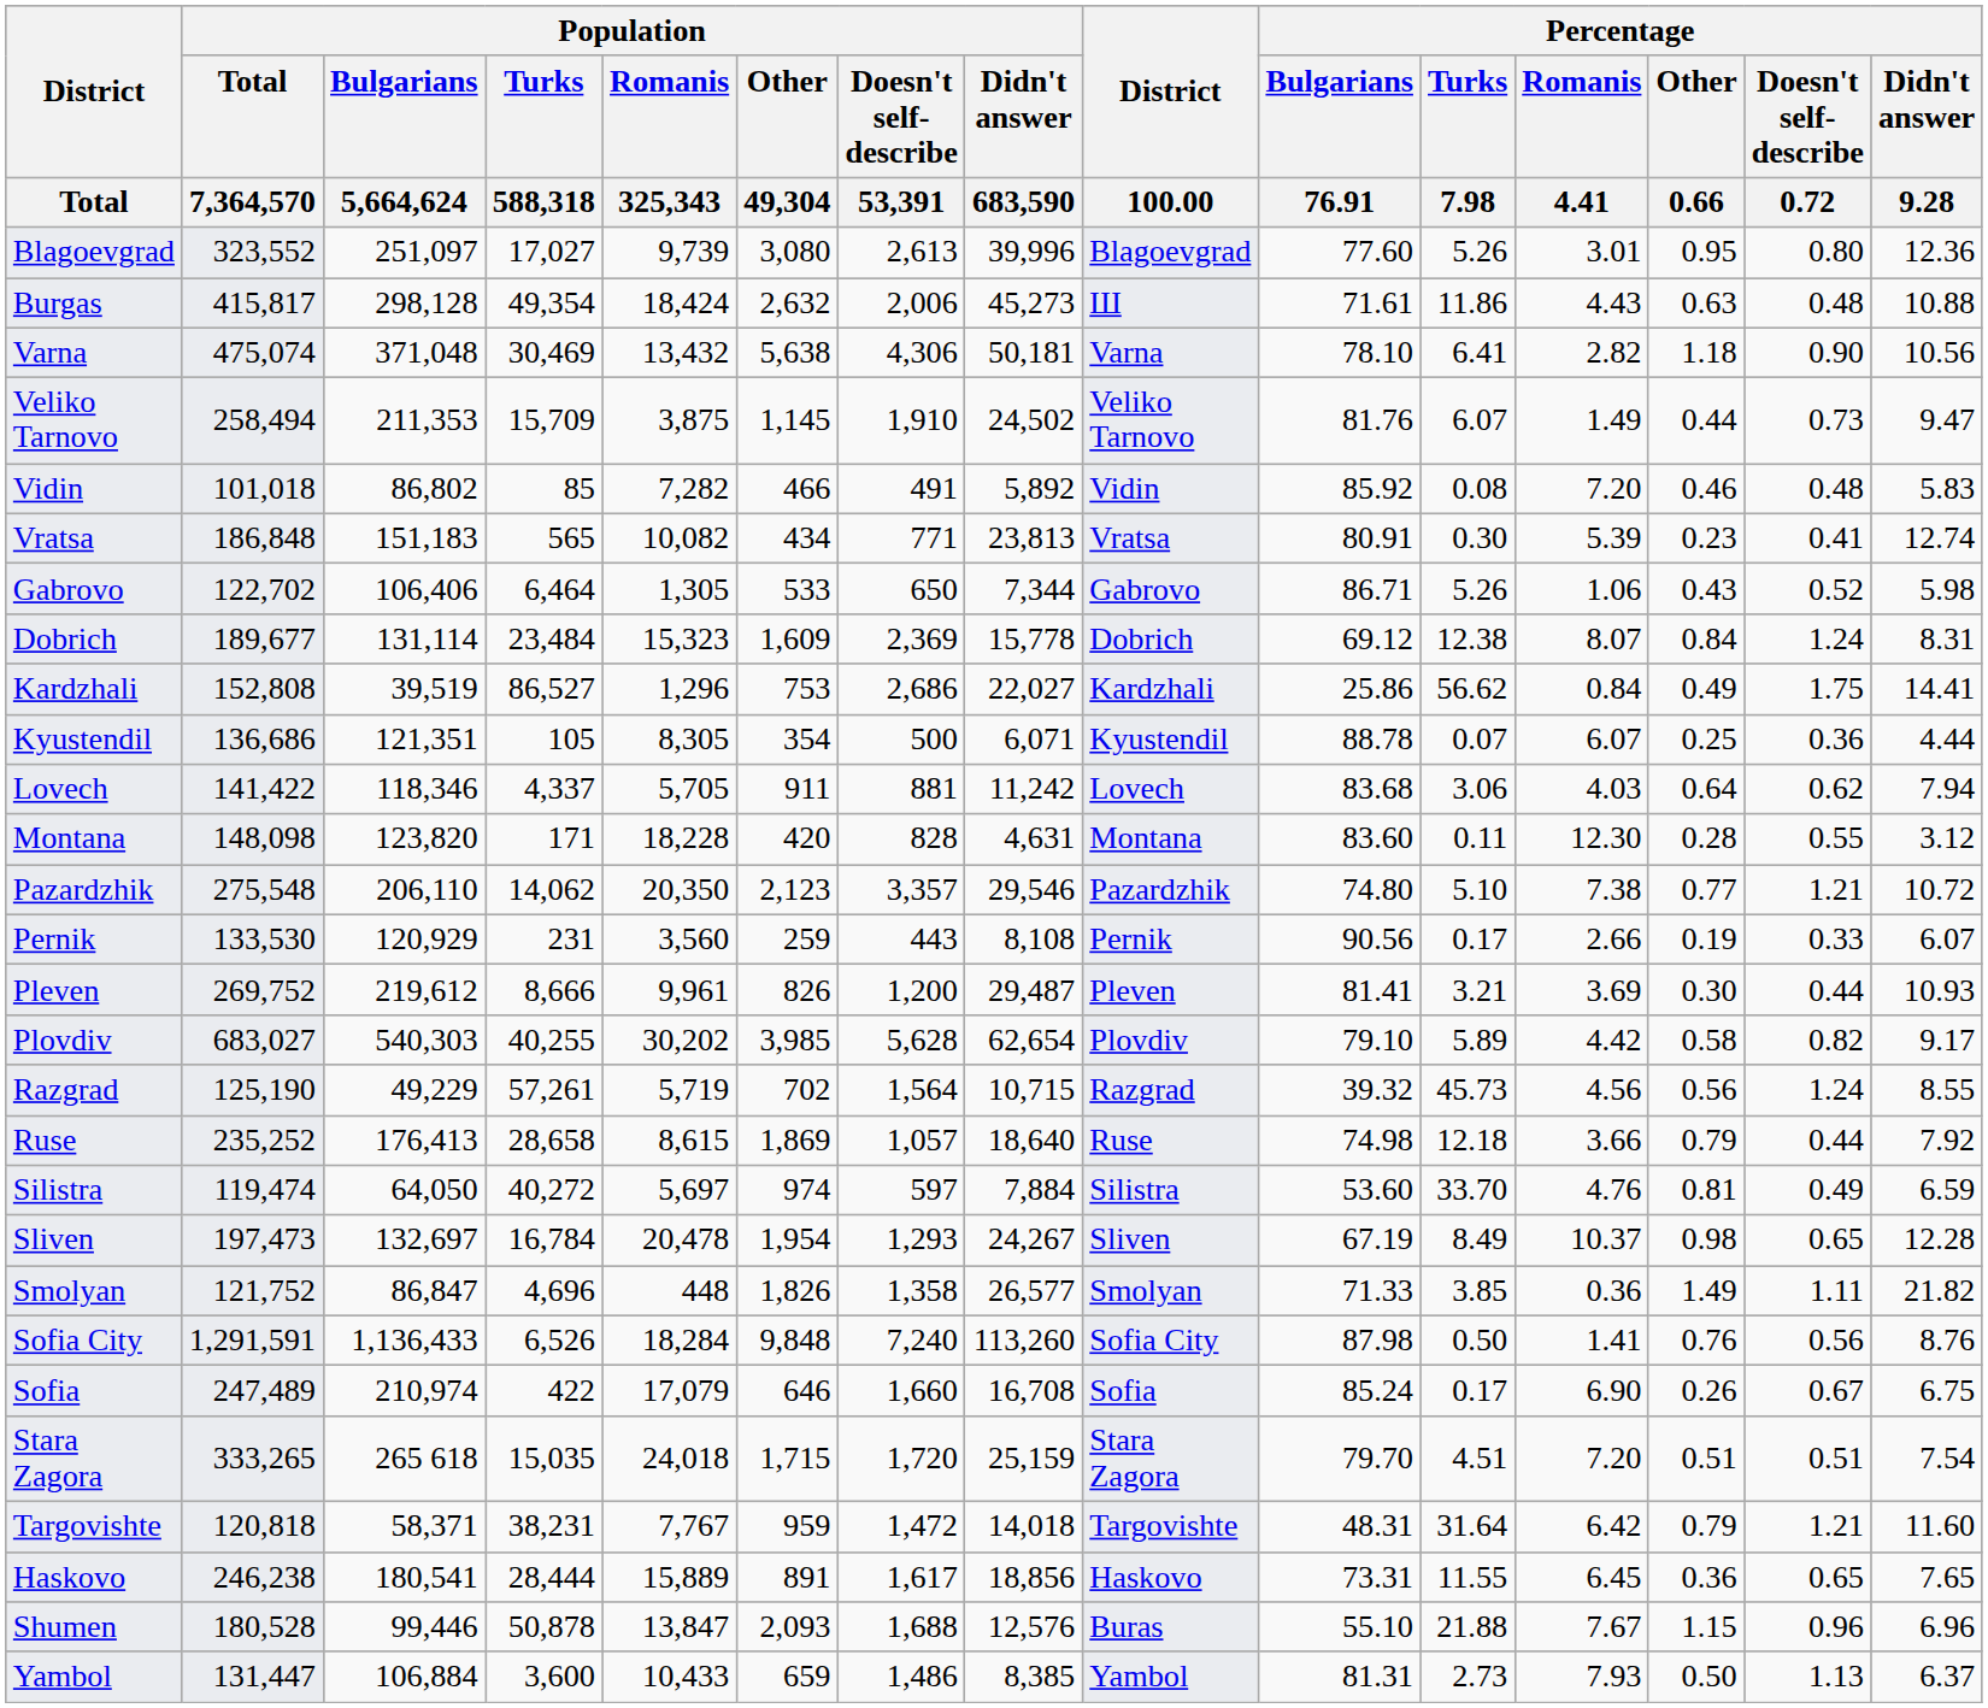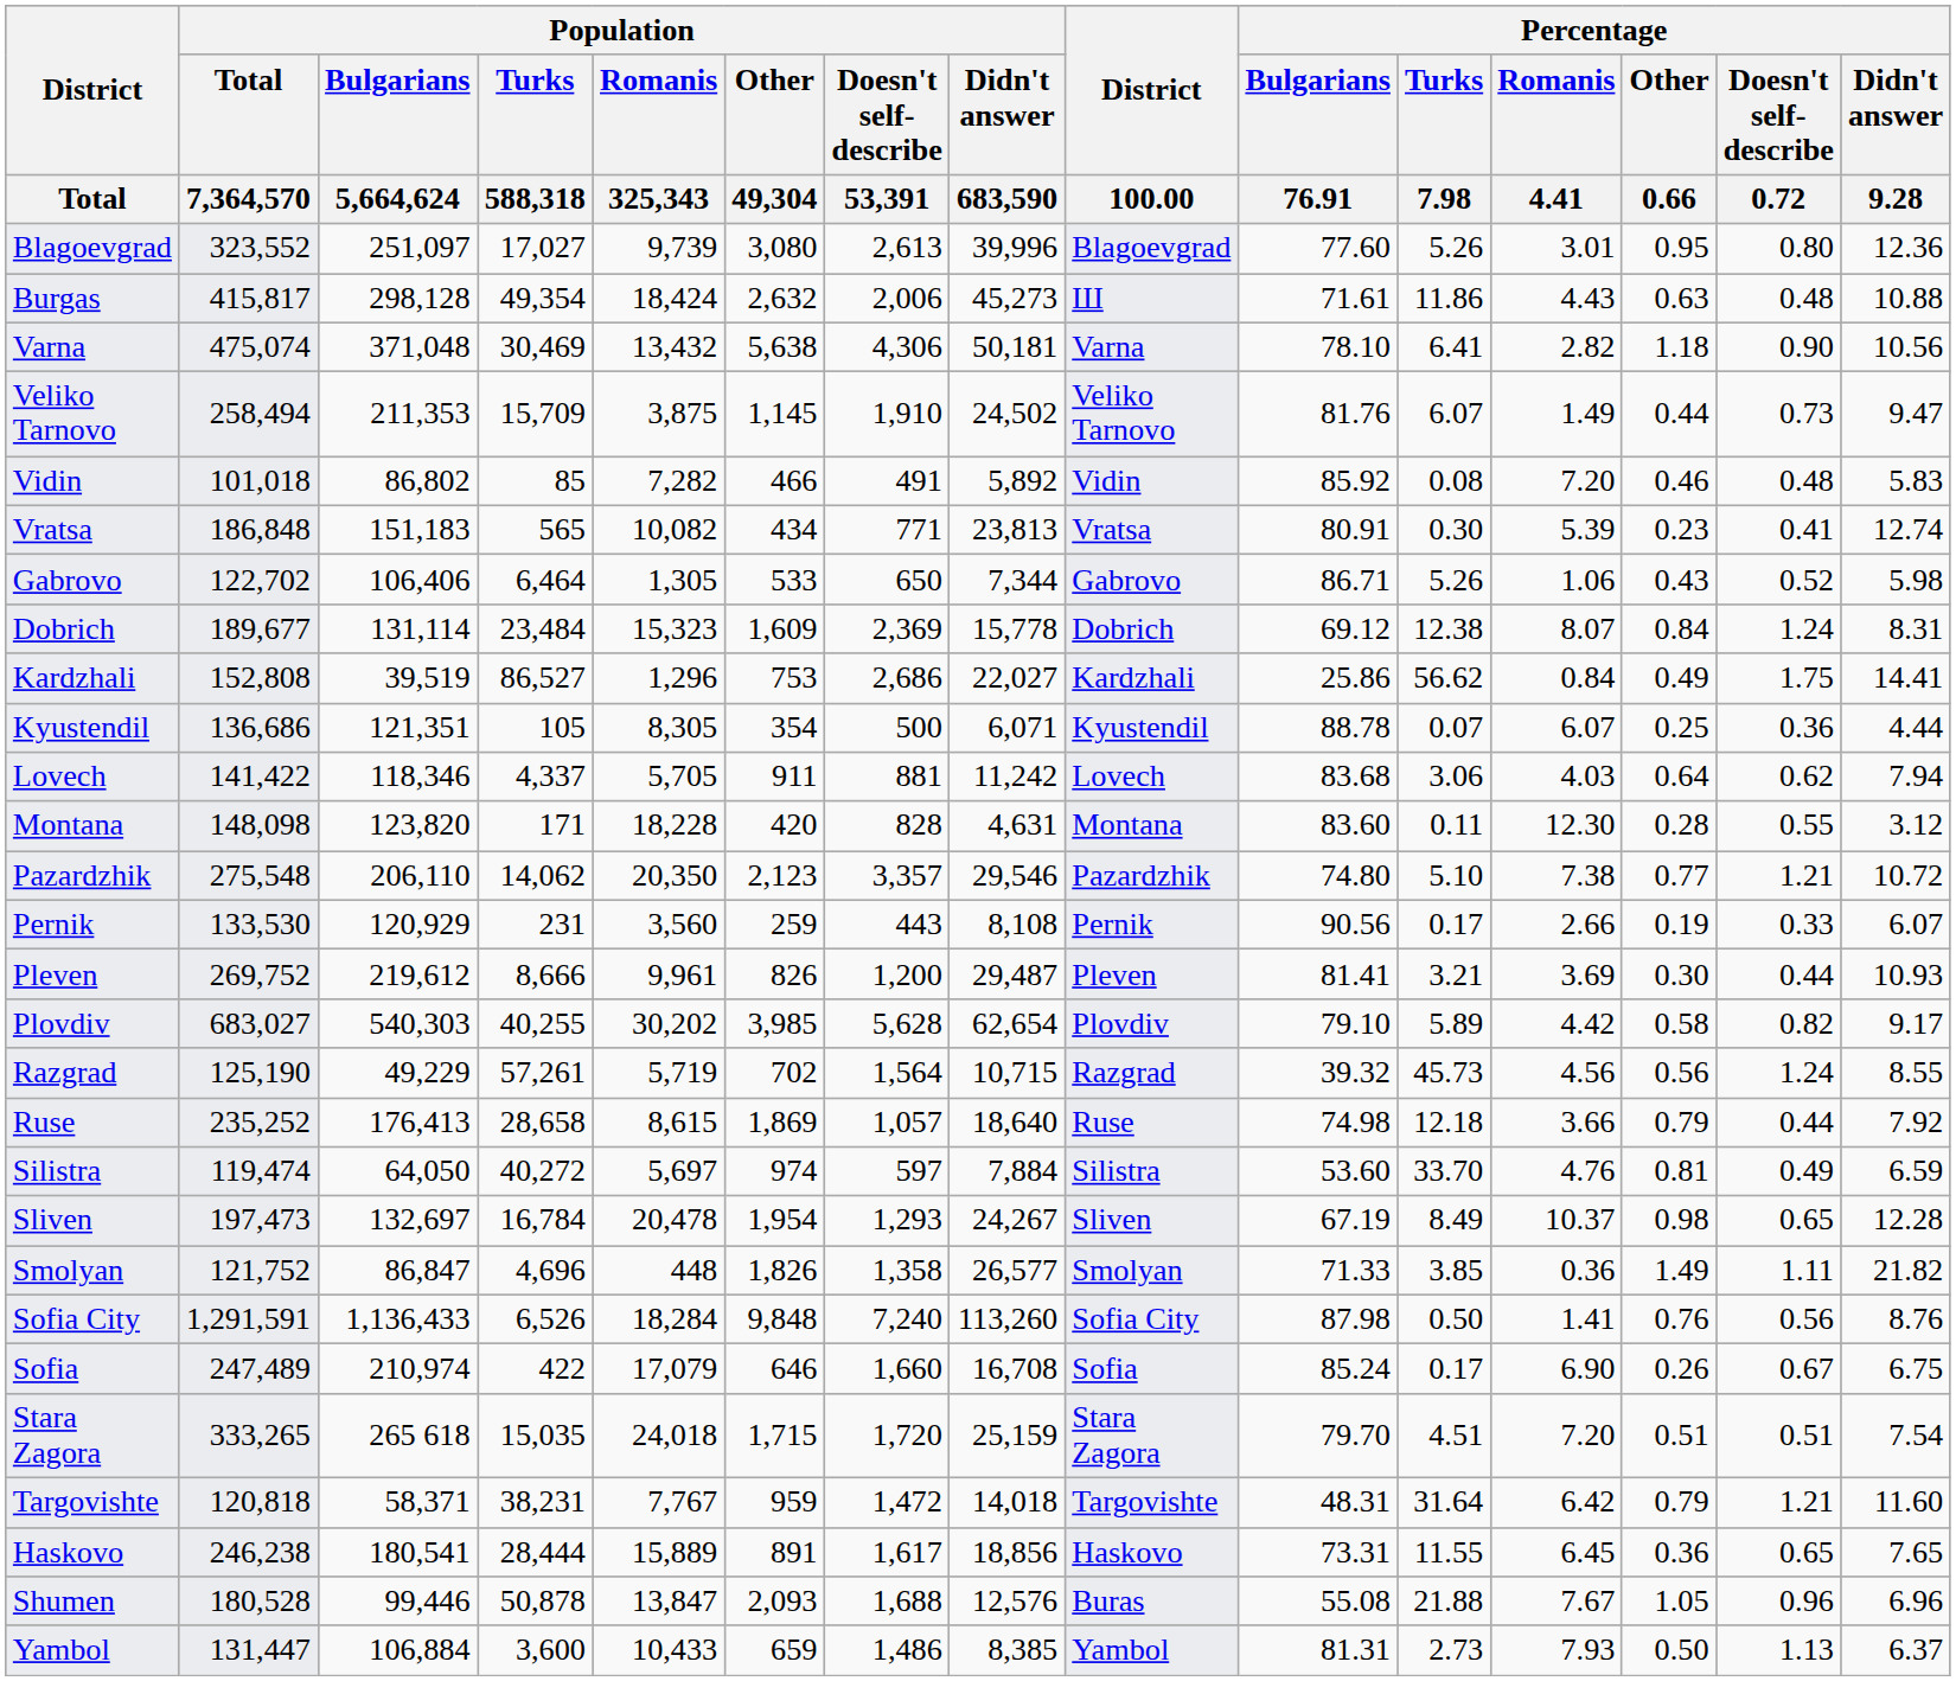Shumen | Percentage / Bulgarians / 76.91: 55.10 -> 55.08
Shumen | Percentage / Other / 0.66: 1.15 -> 1.05
